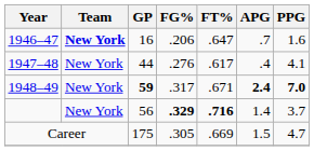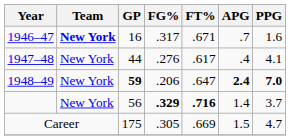1946–47 | FG%: .206 -> .317
1946–47 | FT%: .647 -> .671
1948–49 | FG%: .317 -> .206
1948–49 | FT%: .671 -> .647
